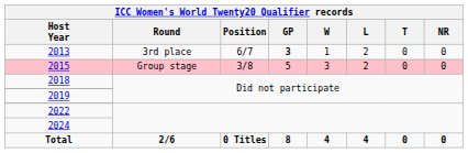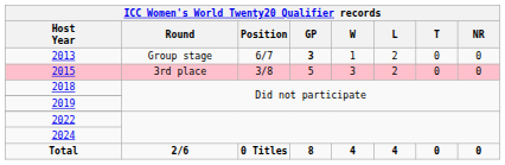2013 | Round: 3rd place -> Group stage
2015 | Round: Group stage -> 3rd place
